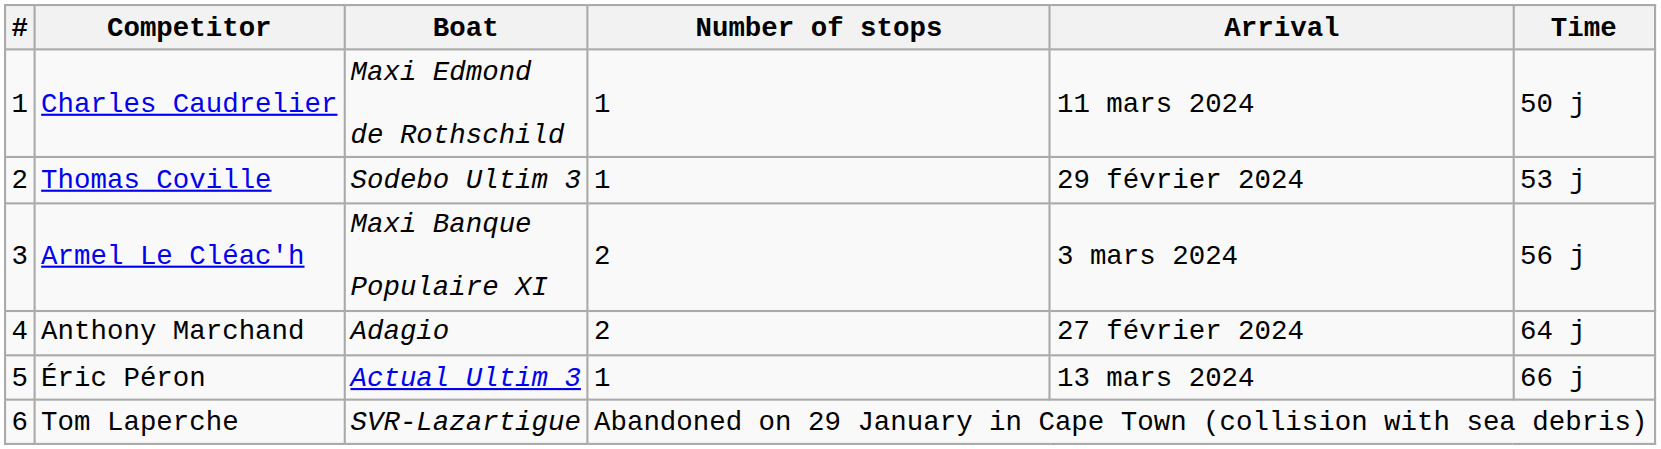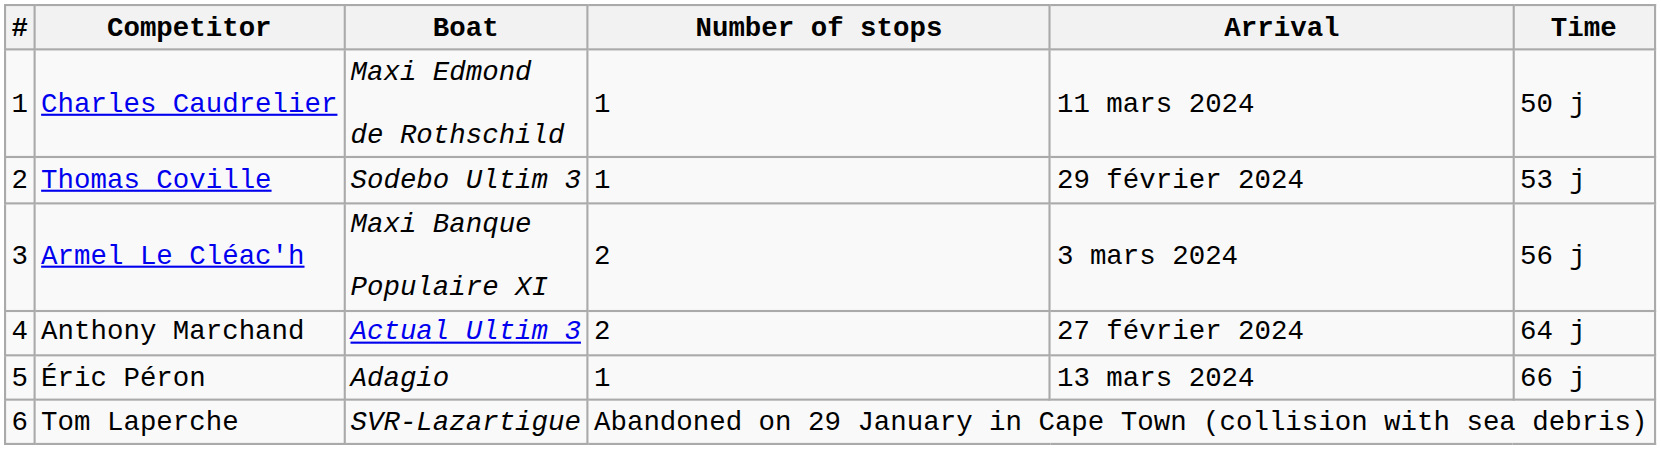Anthony Marchand | Boat: Adagio -> Actual Ultim 3
Éric Péron | Boat: Actual Ultim 3 -> Adagio
